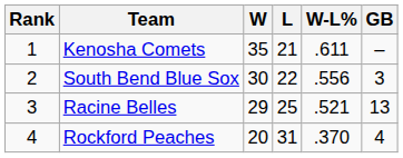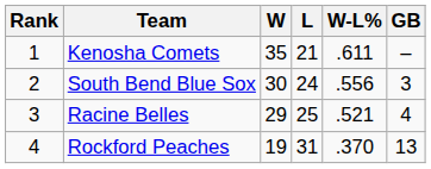South Bend Blue Sox | L: 22 -> 24
Racine Belles | GB: 13 -> 4
Rockford Peaches | W: 20 -> 19
Rockford Peaches | GB: 4 -> 13
